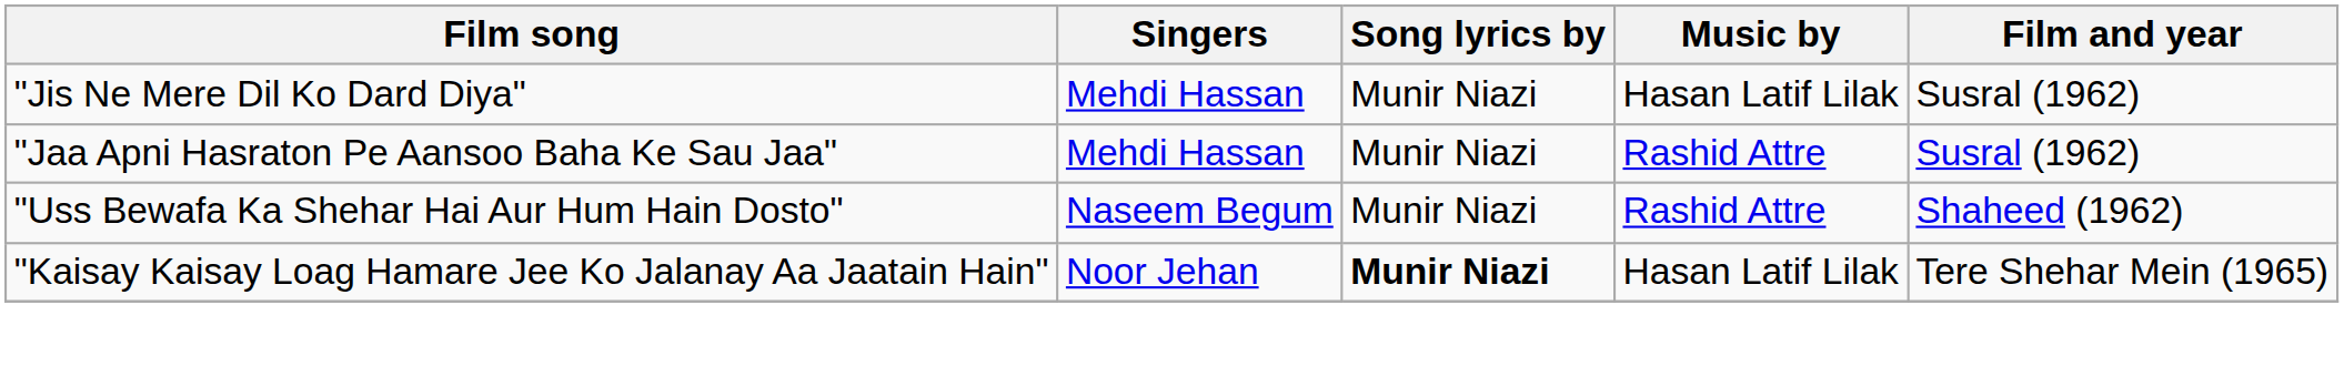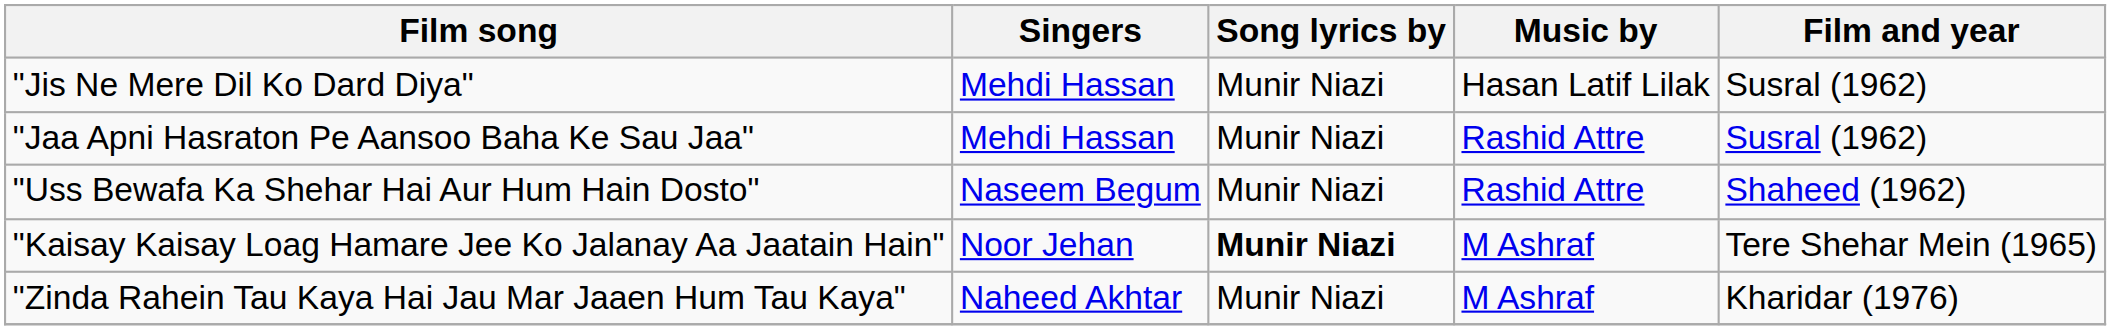"Kaisay Kaisay Loag Hamare Jee Ko Jalanay Aa Jaatain Hain" | Music by: Hasan Latif Lilak -> M Ashraf
+ row: "Zinda Rahein Tau Kaya Hai Jau Mar Jaaen Hum Tau Kaya" | Naheed Akhtar | Munir Niazi | M Ashraf | Kharidar (1976)
